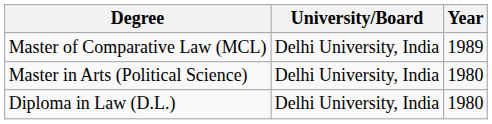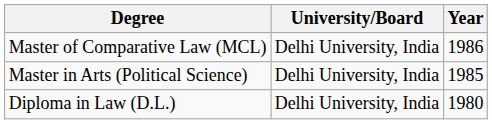Master of Comparative Law (MCL) | Year: 1989 -> 1986
Master in Arts (Political Science) | Year: 1980 -> 1985
